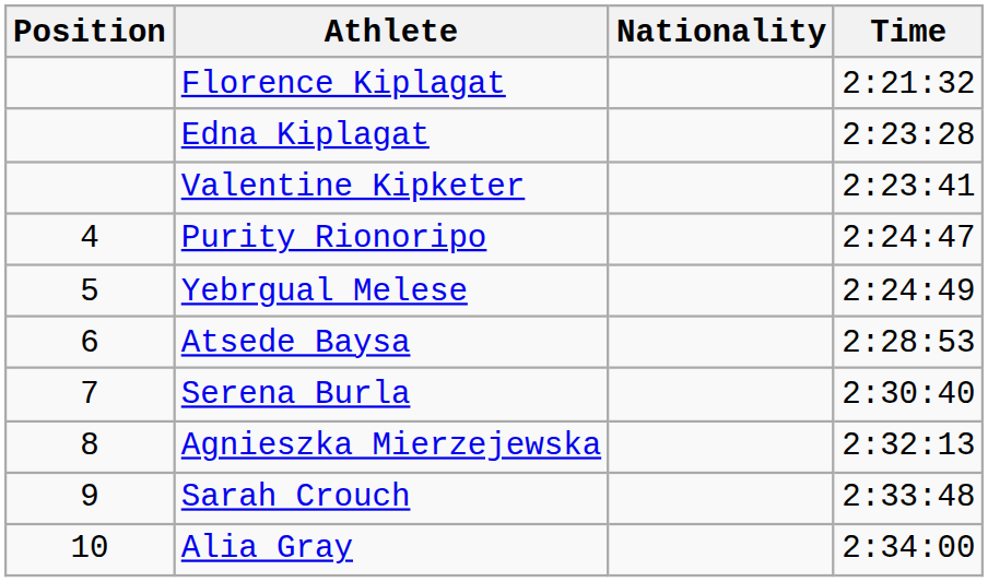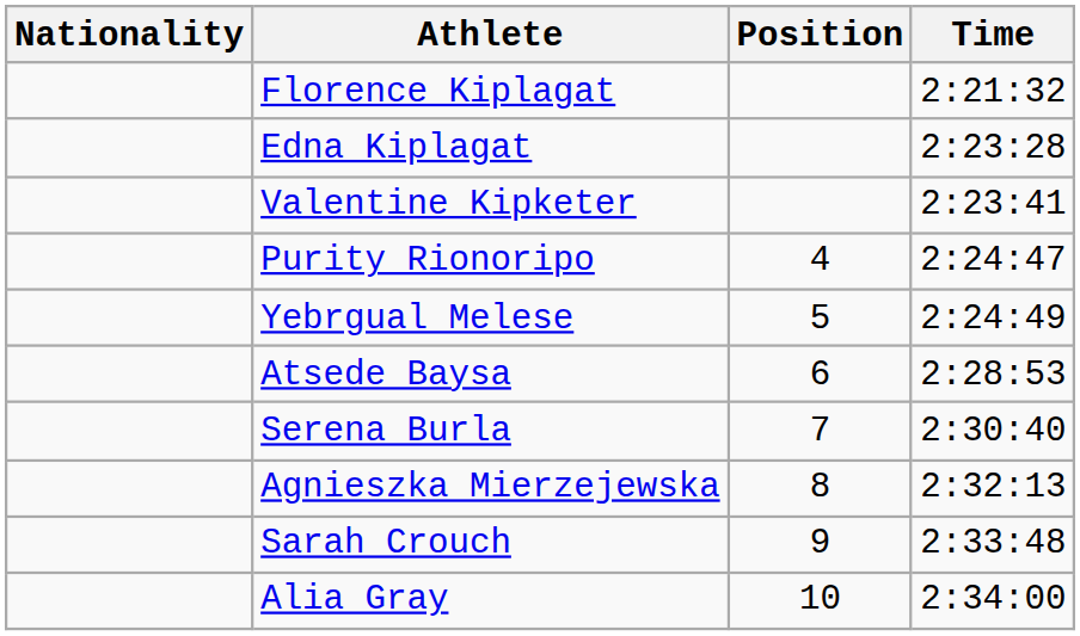columns swapped: Position <-> Nationality
